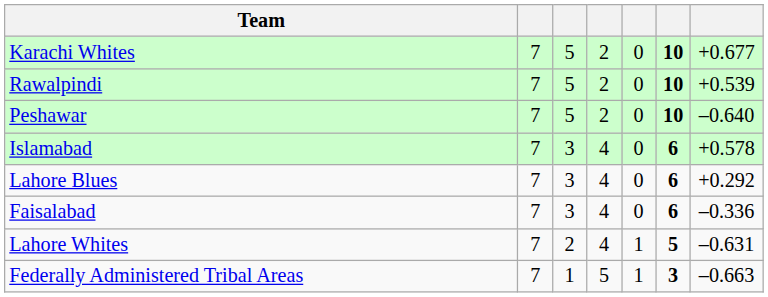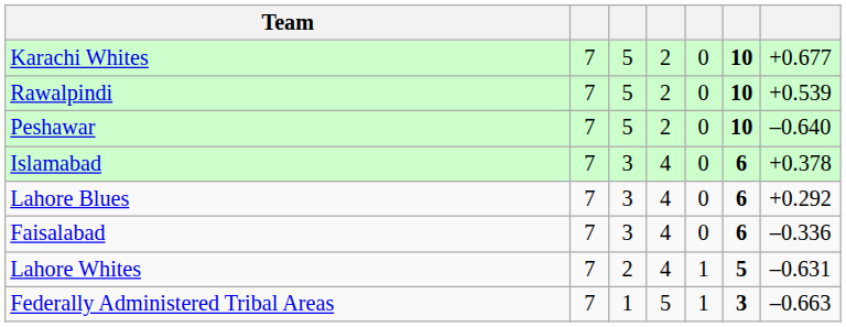Islamabad | column 7: +0.578 -> +0.378
